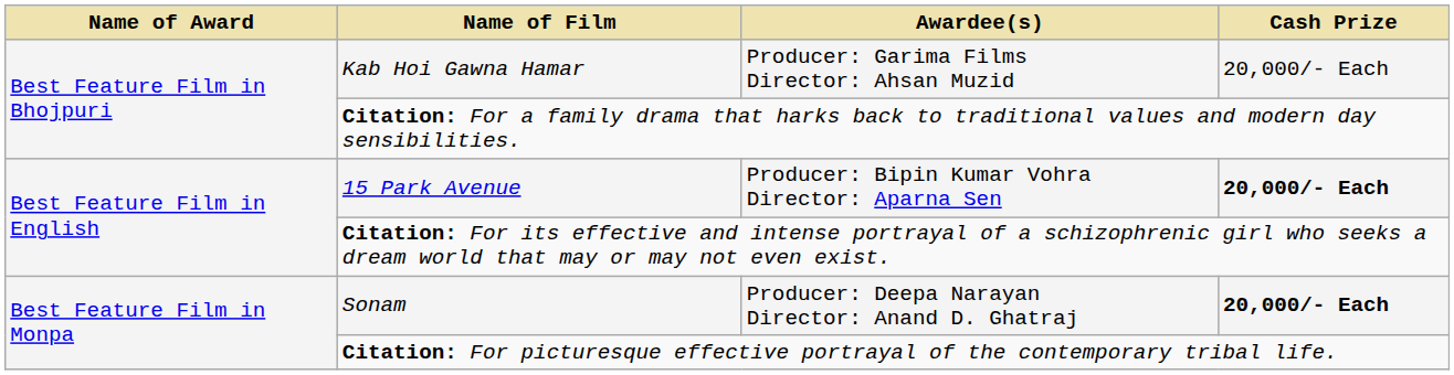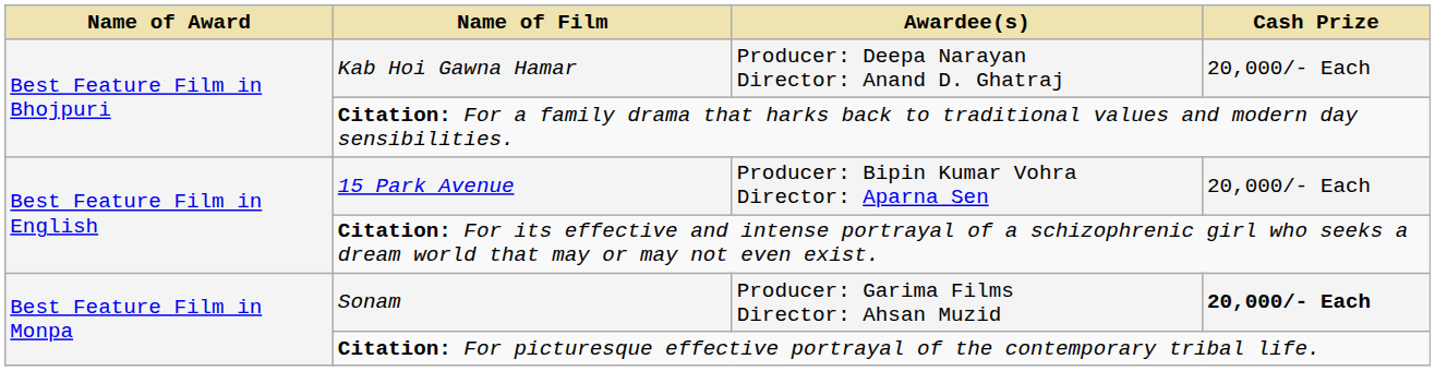Kab Hoi Gawna Hamar | Awardee(s): Producer: Garima Films Director: Ahsan Muzid -> Producer: Deepa Narayan Director: Anand D. Ghatraj
15 Park Avenue | Cash Prize: bold -> normal
Sonam | Awardee(s): Producer: Deepa Narayan Director: Anand D. Ghatraj -> Producer: Garima Films Director: Ahsan Muzid
